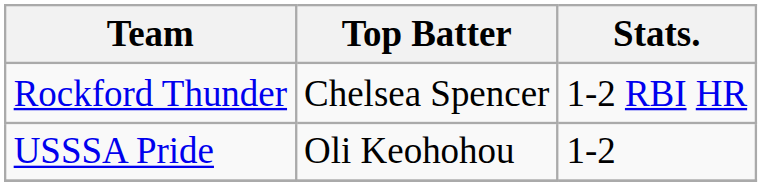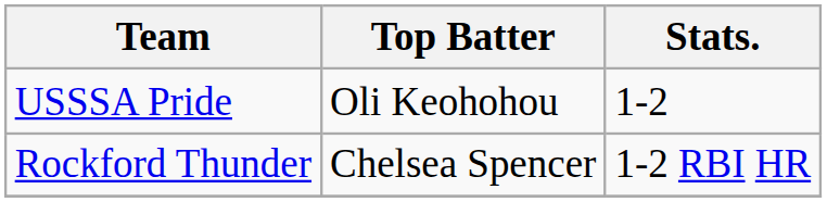rows swapped: Rockford Thunder <-> USSSA Pride
